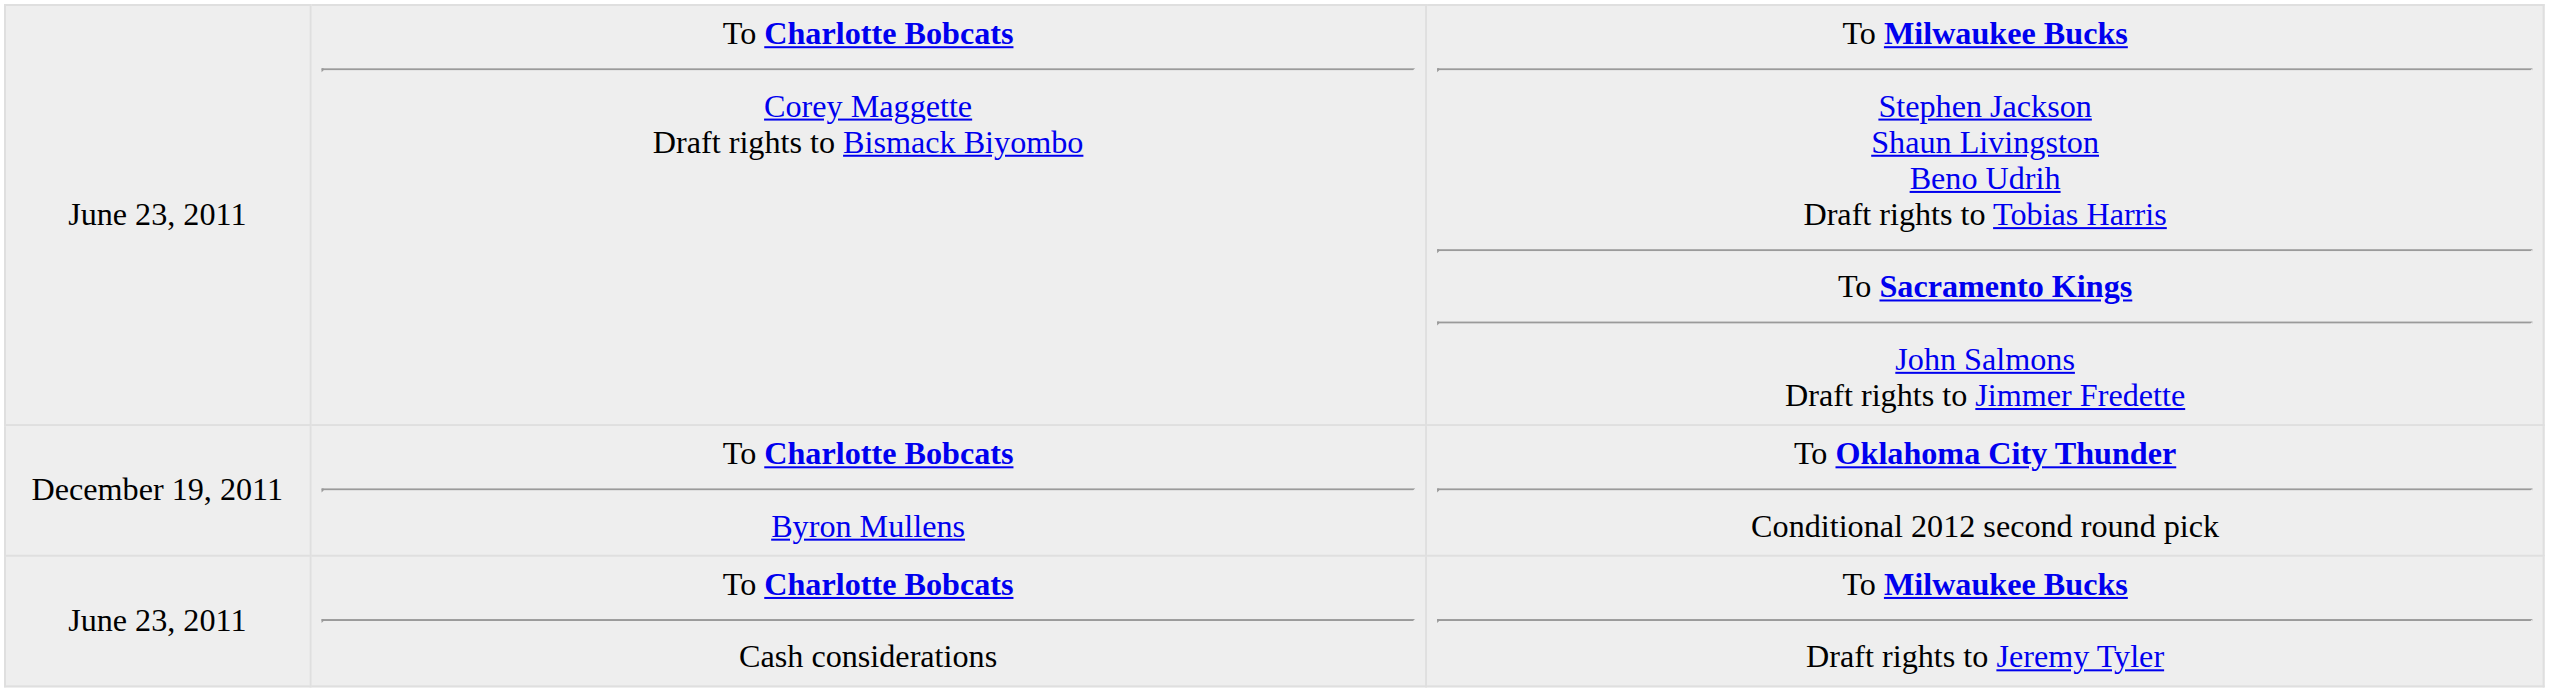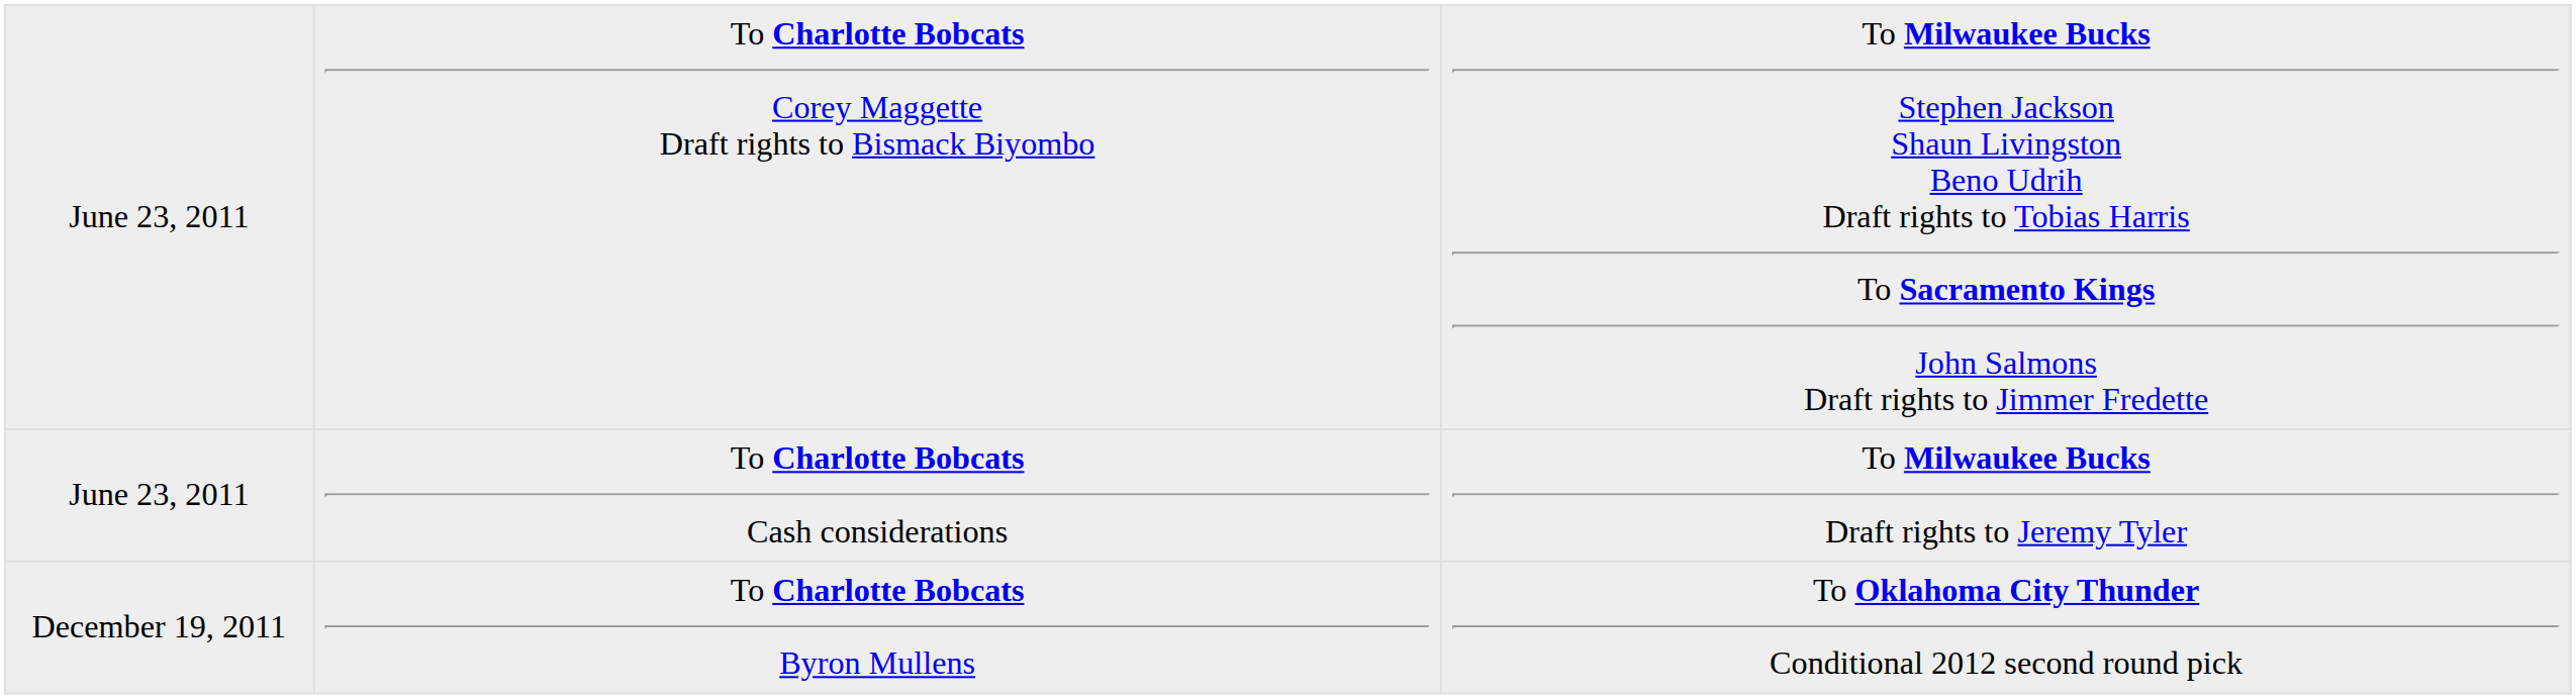rows swapped: June 23, 2011 / To Charlotte Bobcats Cash considerations <-> December 19, 2011
